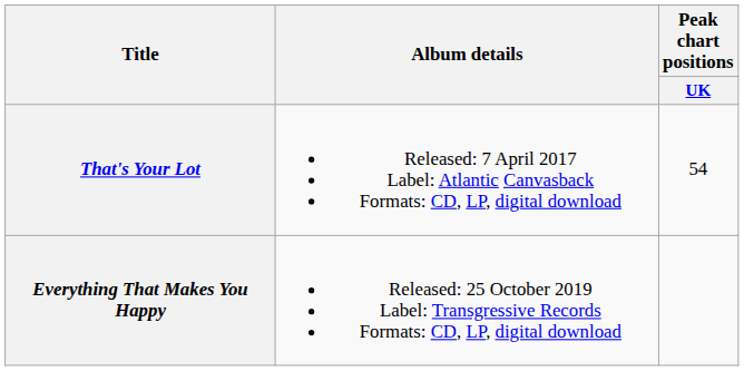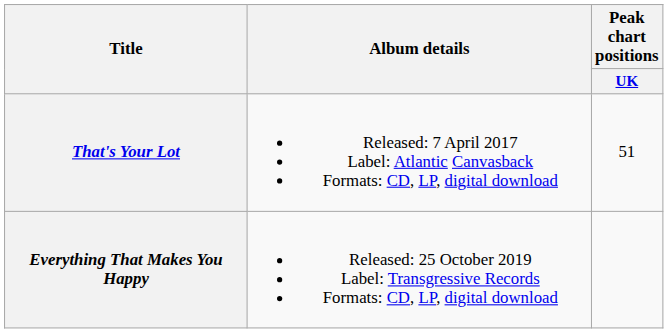That's Your Lot | Peak chart positions / UK: 54 -> 51
